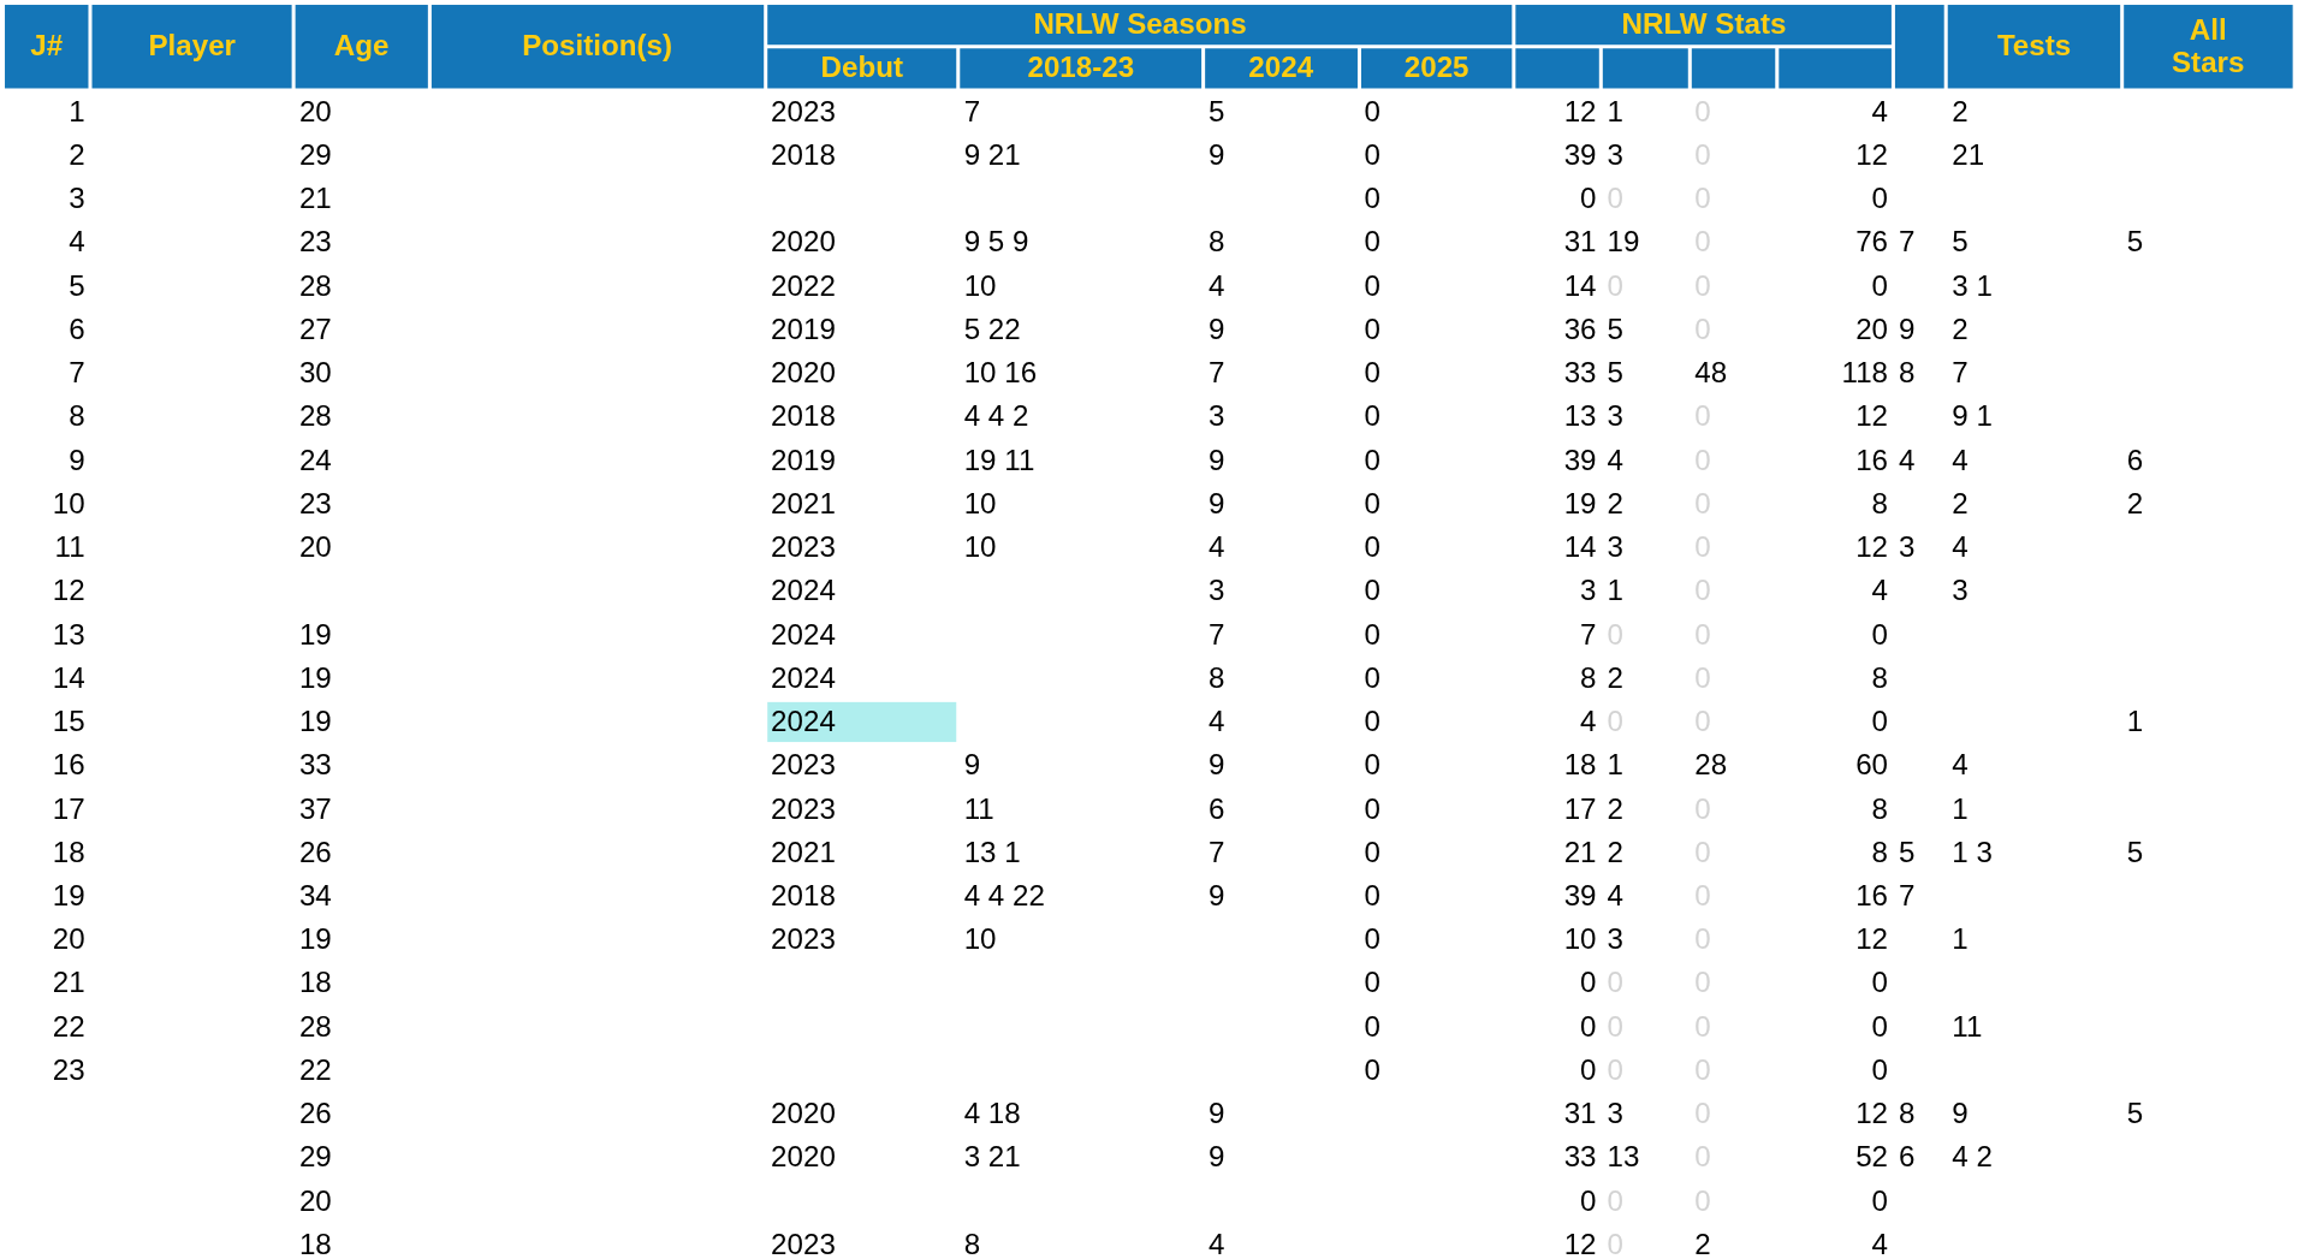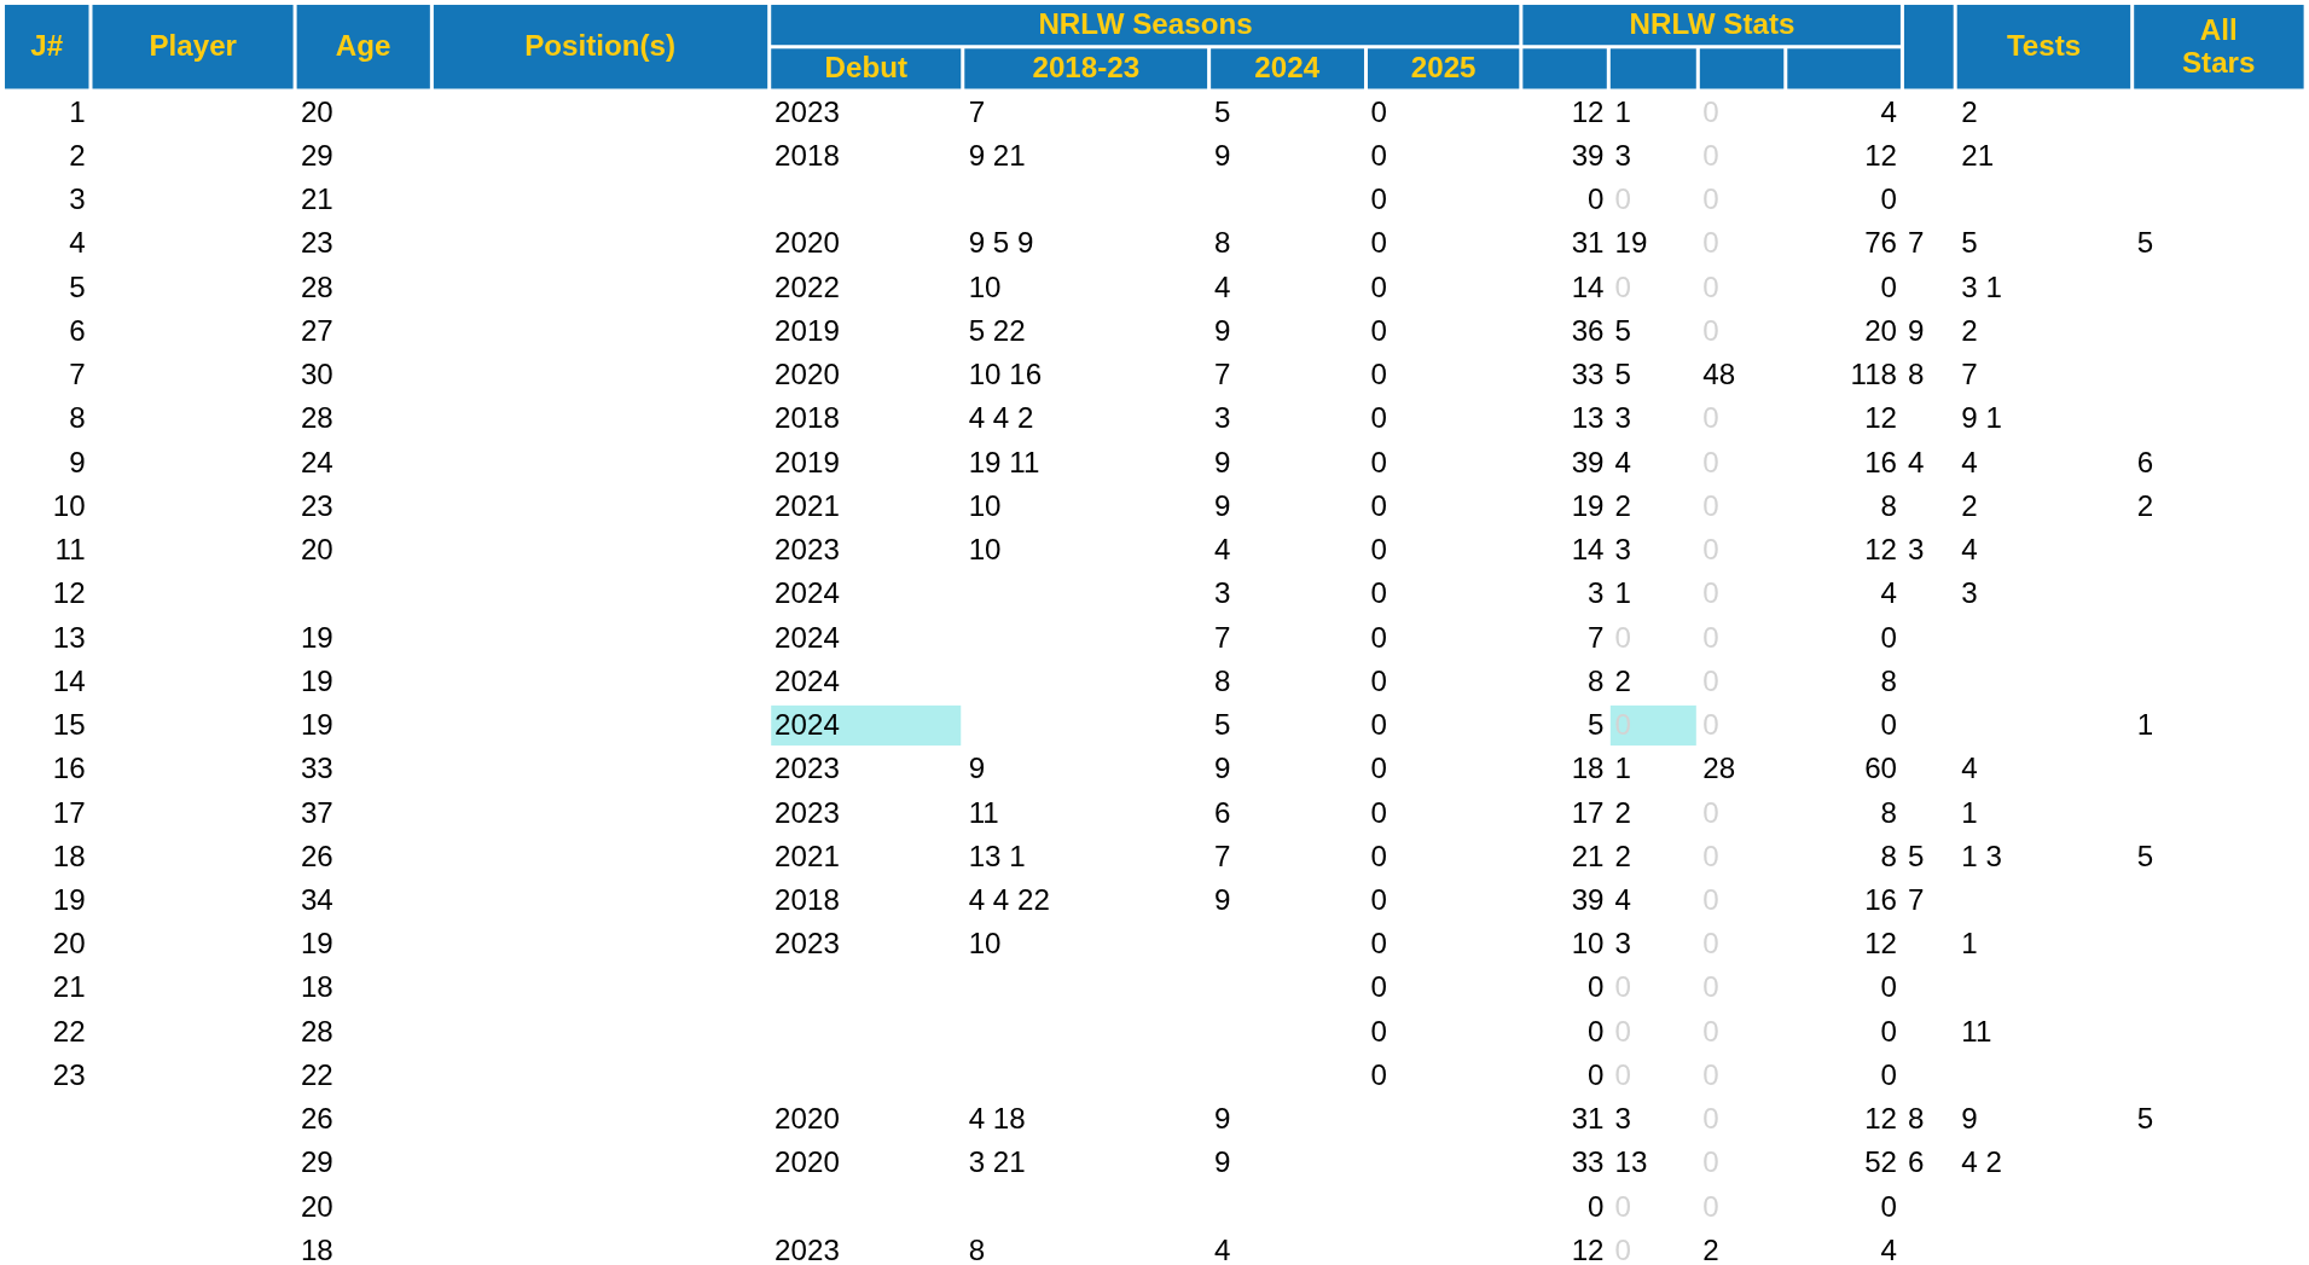15 | NRLW Seasons / 2024: 4 -> 5
15 | column 9: 4 -> 5
15 | column 10: no background -> paleturquoise background
